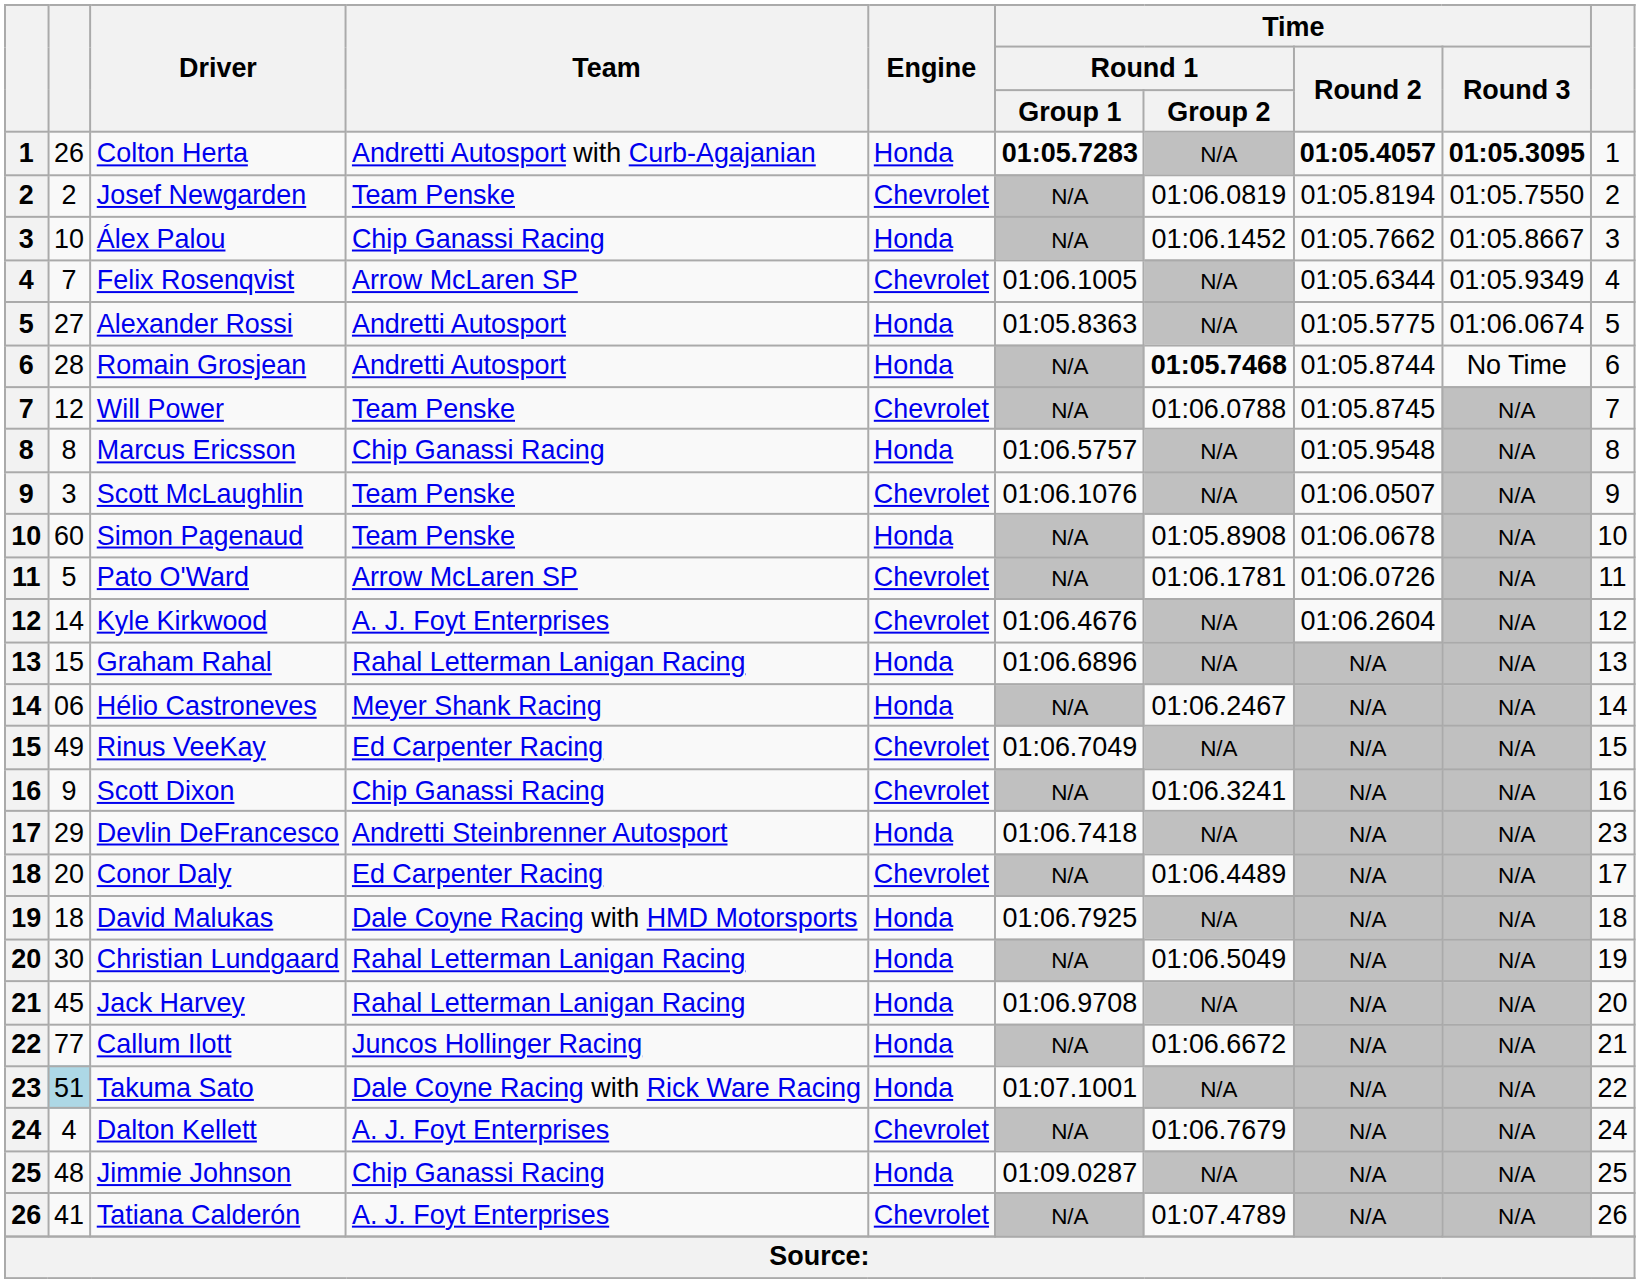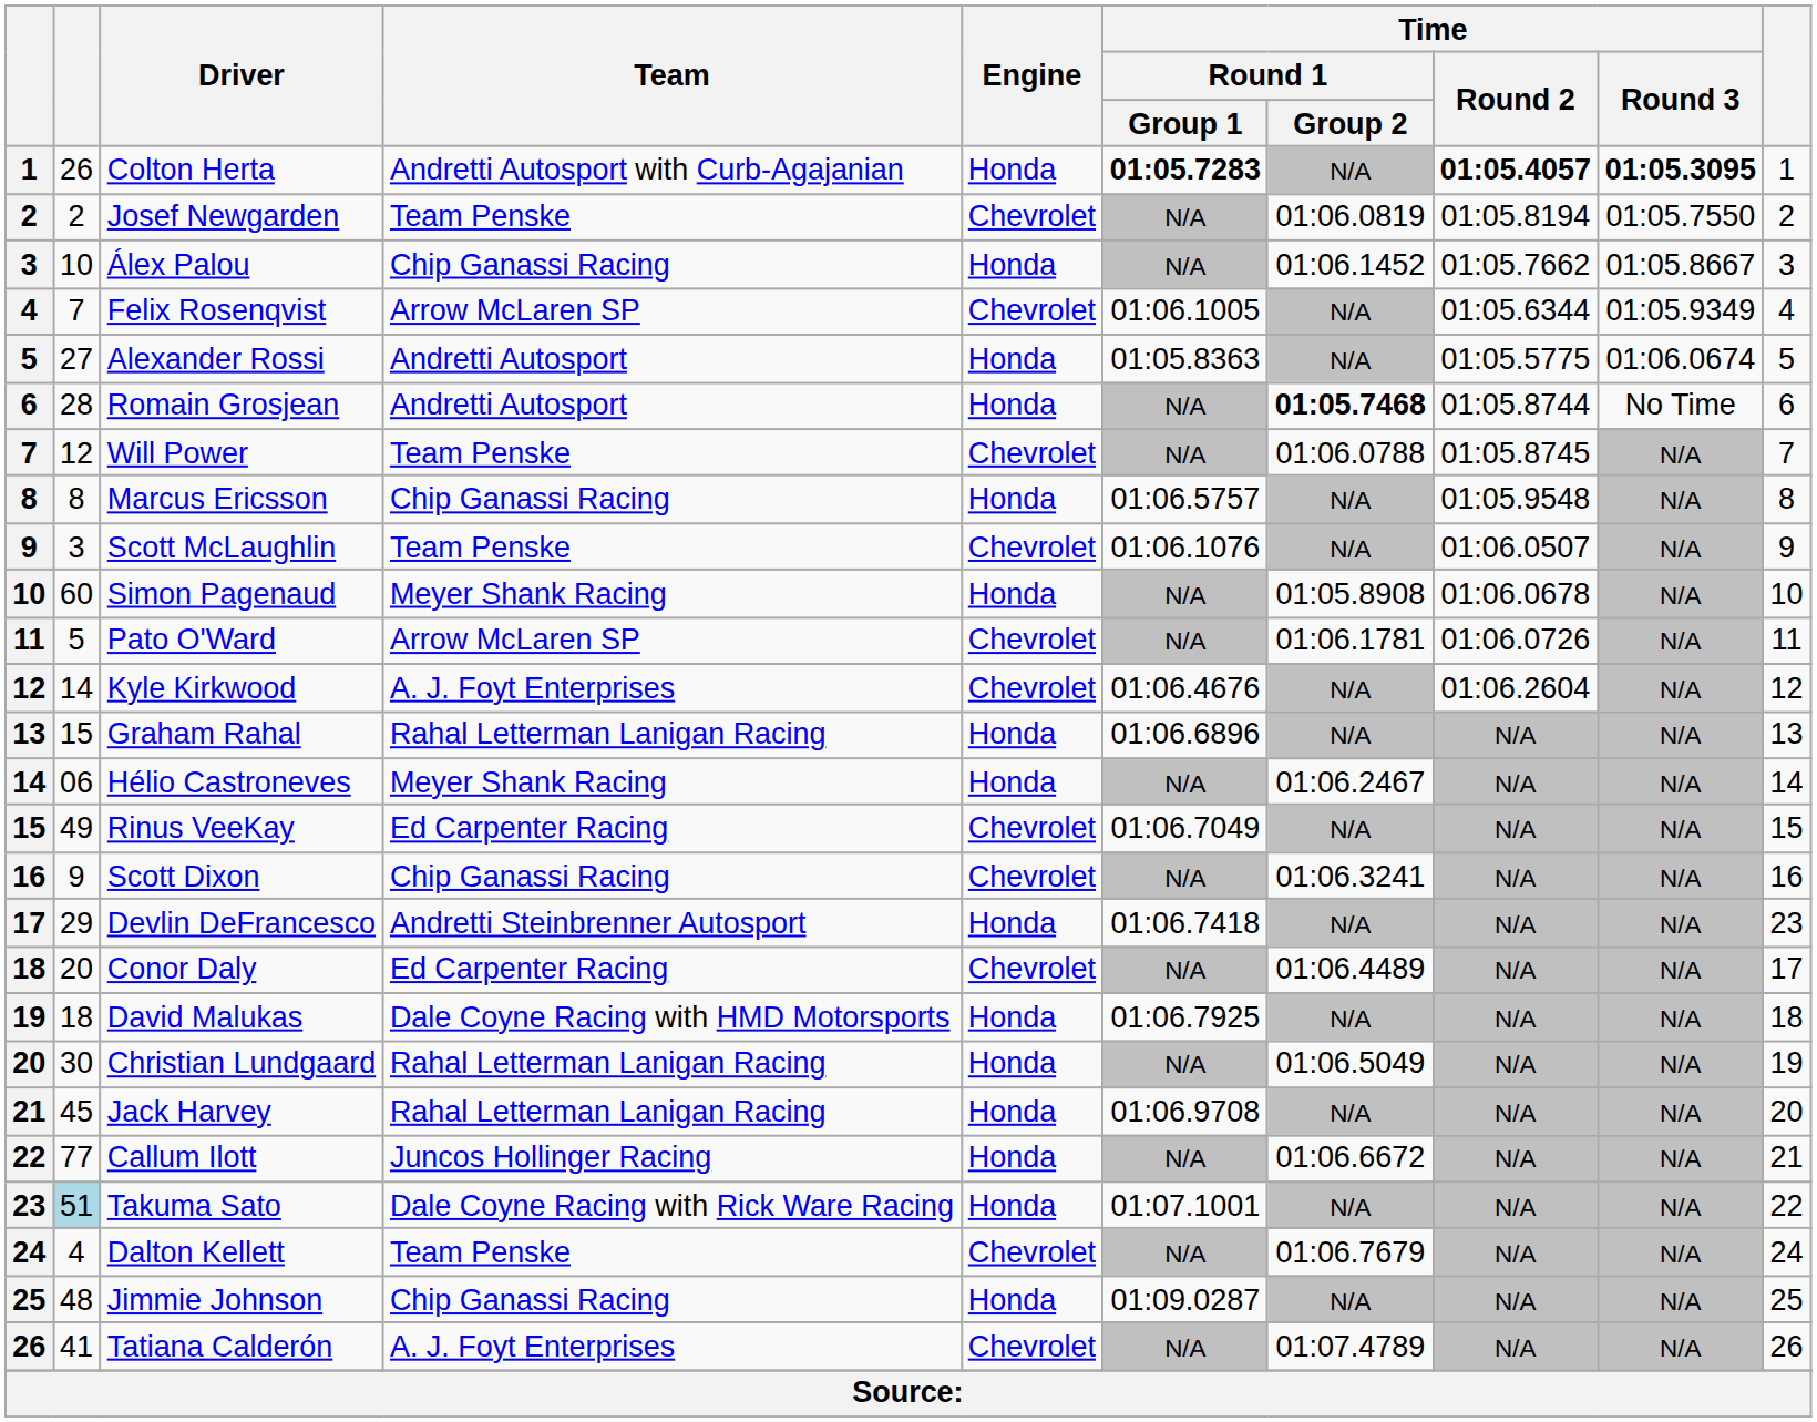Simon Pagenaud | Team: Team Penske -> Meyer Shank Racing
Dalton Kellett | Team: A. J. Foyt Enterprises -> Team Penske
